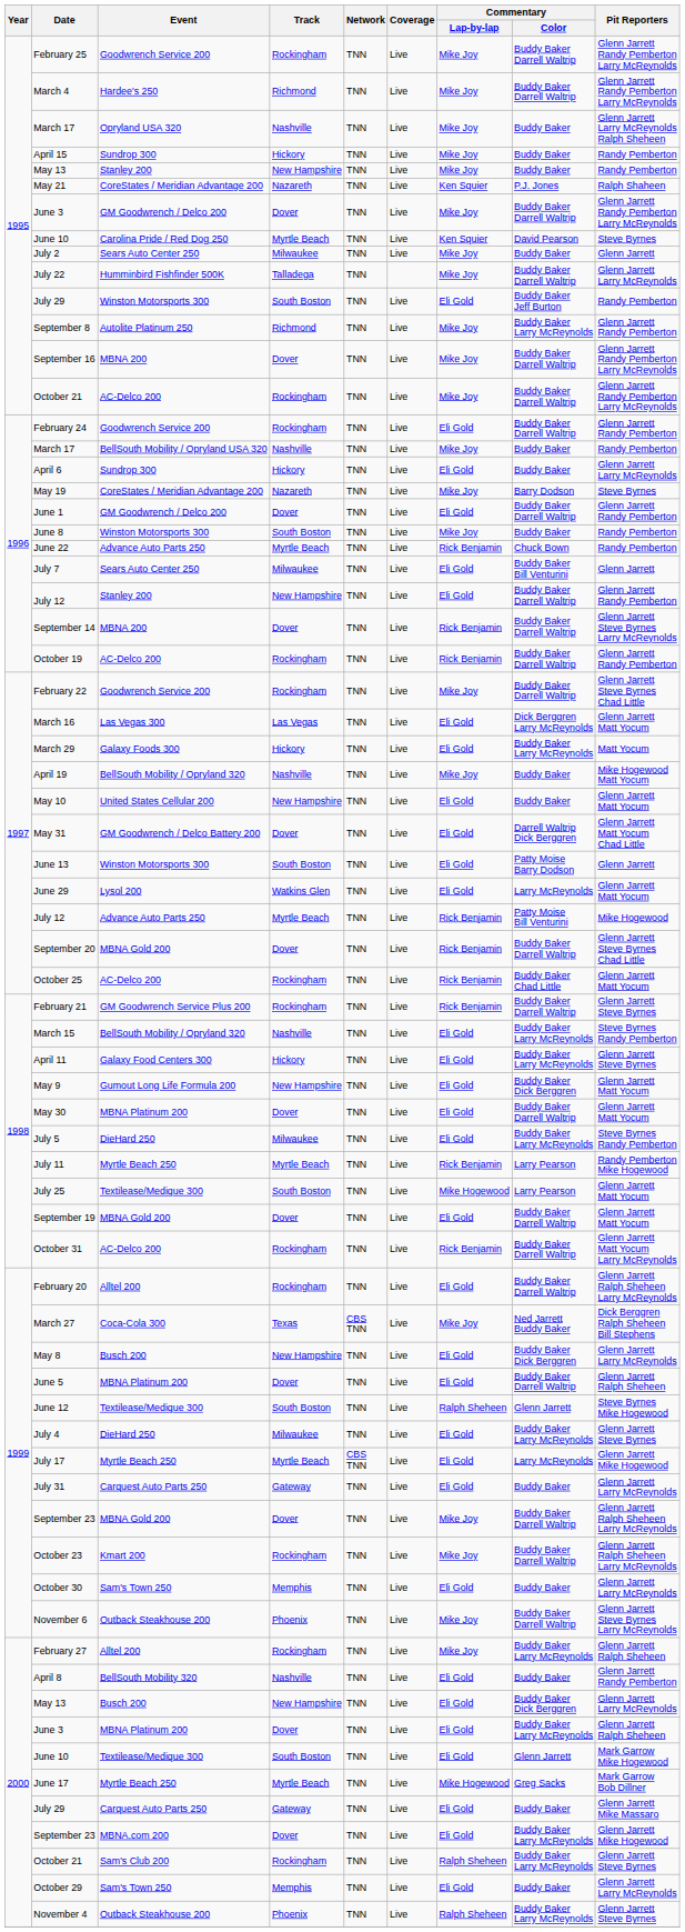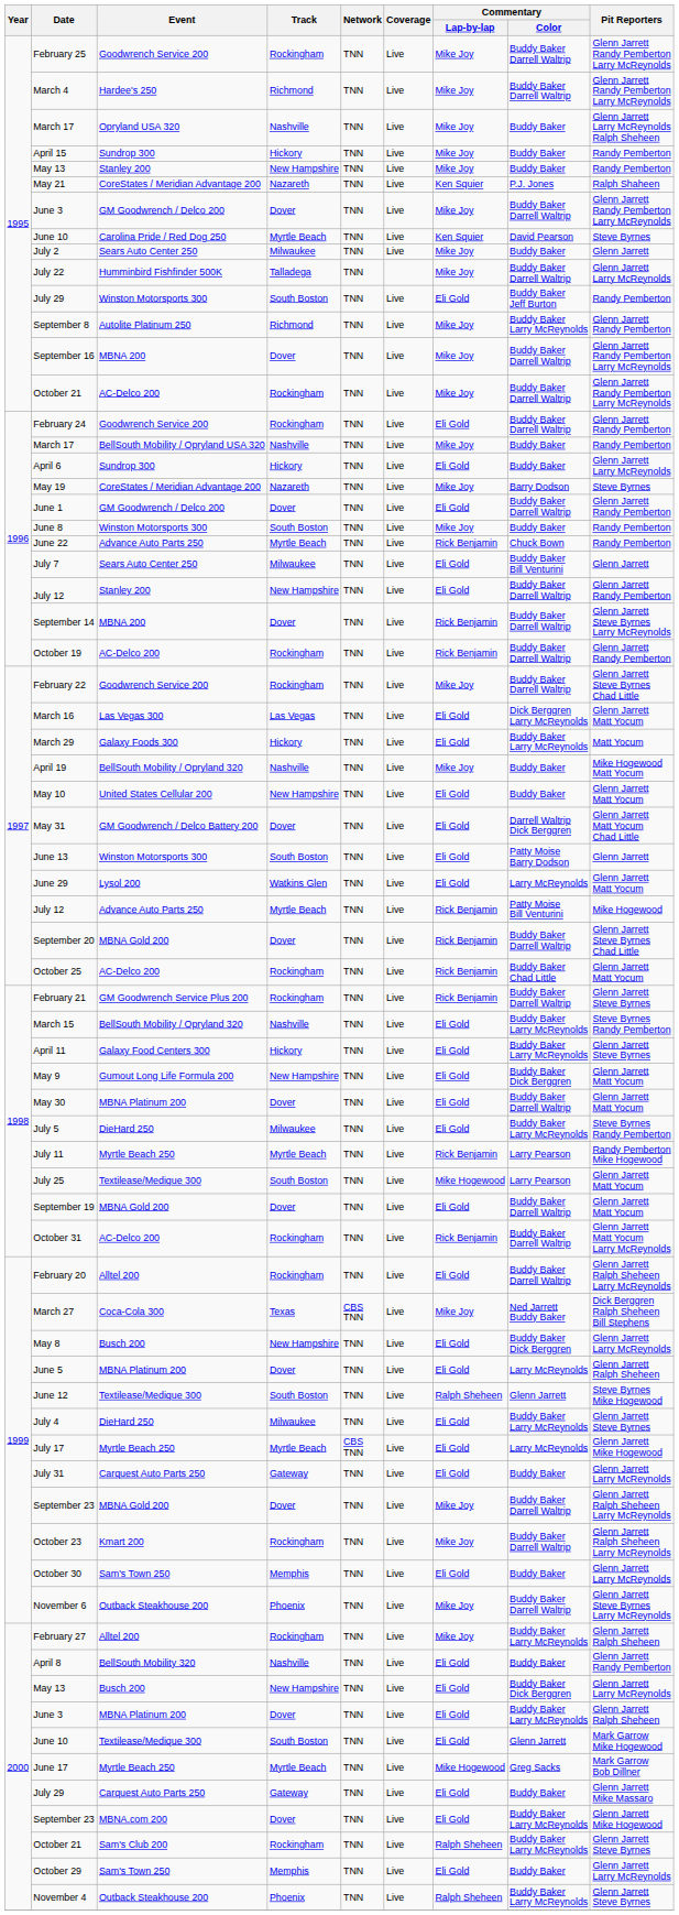June 5 | Commentary / Color: Buddy Baker Darrell Waltrip -> Larry McReynolds
